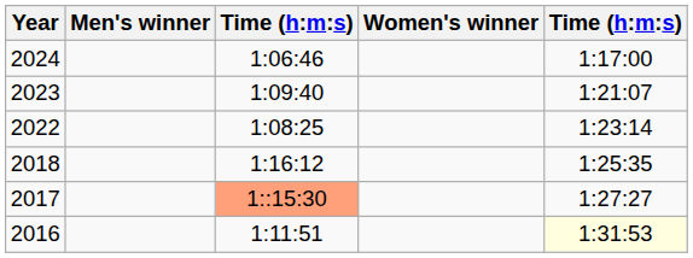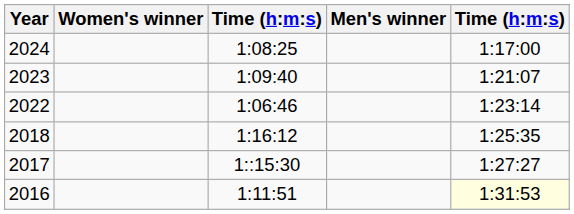columns swapped: Men's winner <-> Women's winner
2024 | column 3: 1:06:46 -> 1:08:25
2022 | column 3: 1:08:25 -> 1:06:46
2017 | column 3: lightsalmon background -> no background
